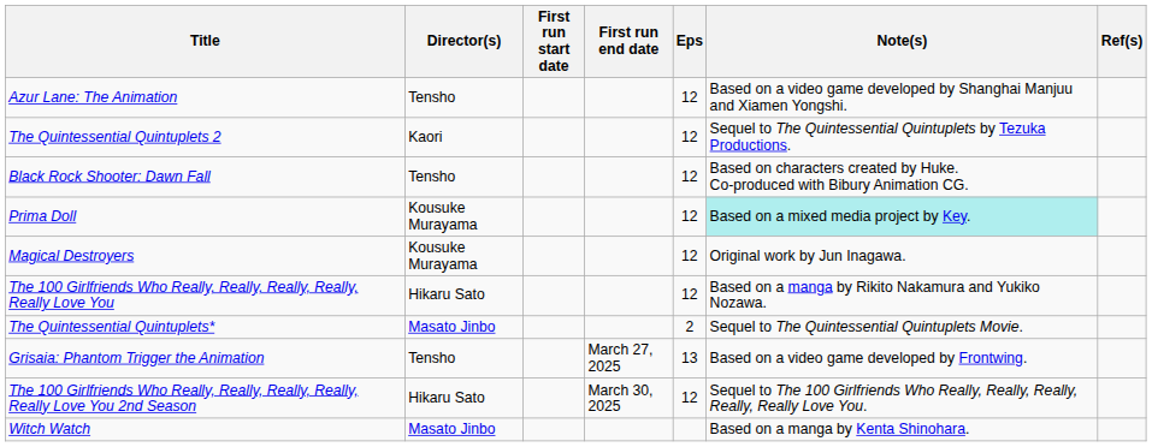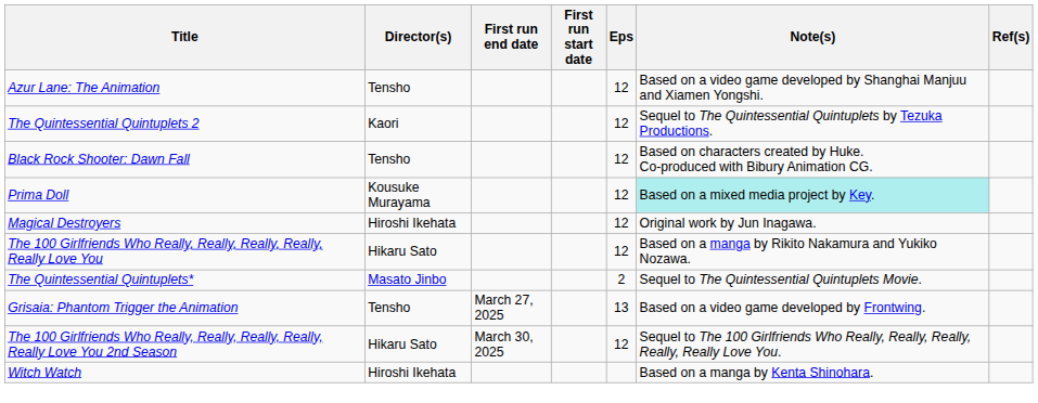columns swapped: First run start date <-> First run end date
Magical Destroyers | Director(s): Kousuke Murayama -> Hiroshi Ikehata
Witch Watch | Director(s): Masato Jinbo -> Hiroshi Ikehata
